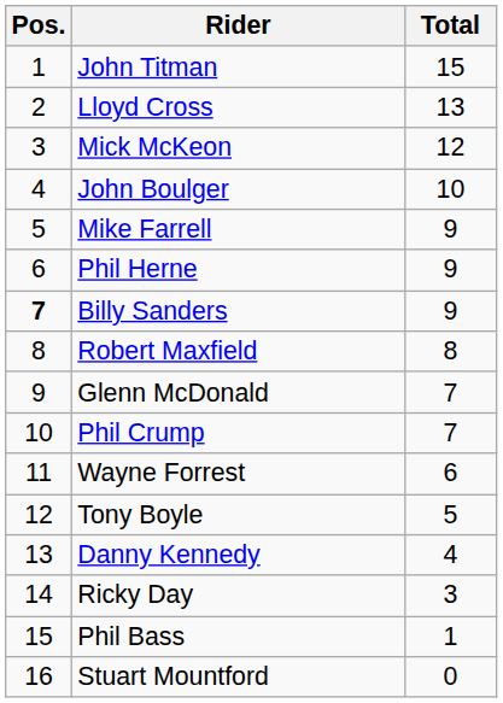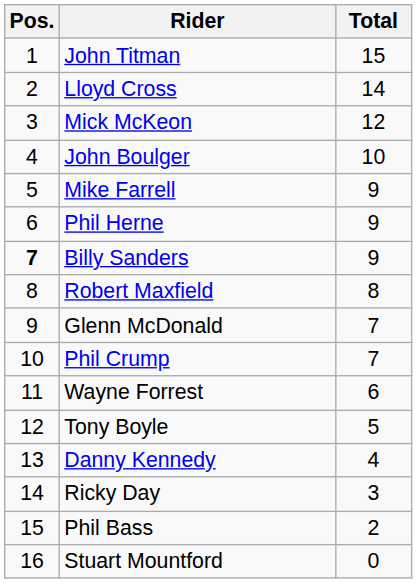Lloyd Cross | Total: 13 -> 14
Phil Bass | Total: 1 -> 2
